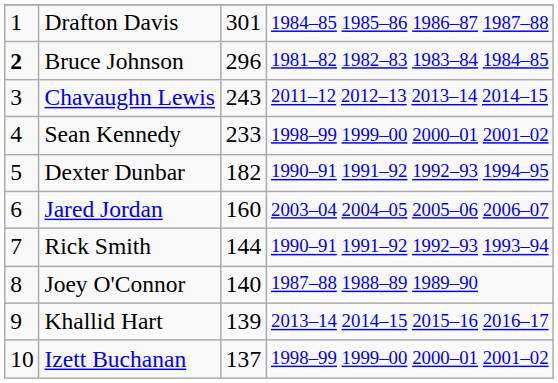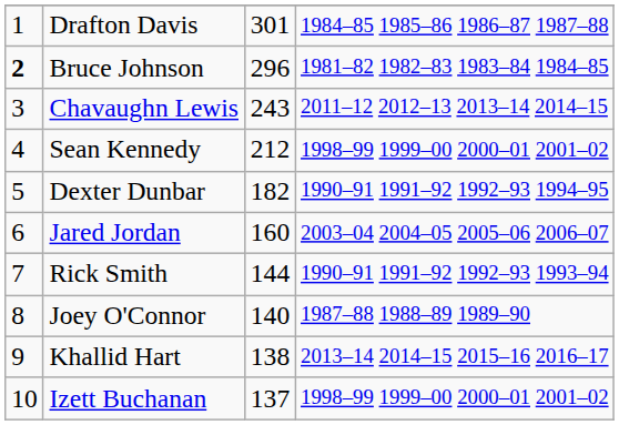Sean Kennedy | column 3: 233 -> 212
Khallid Hart | column 3: 139 -> 138
